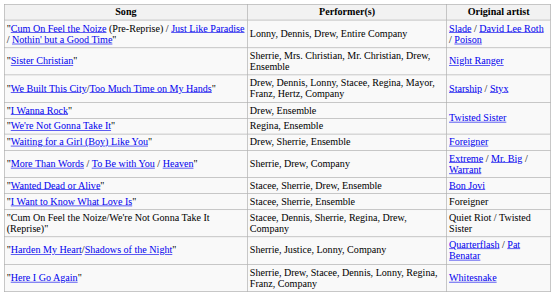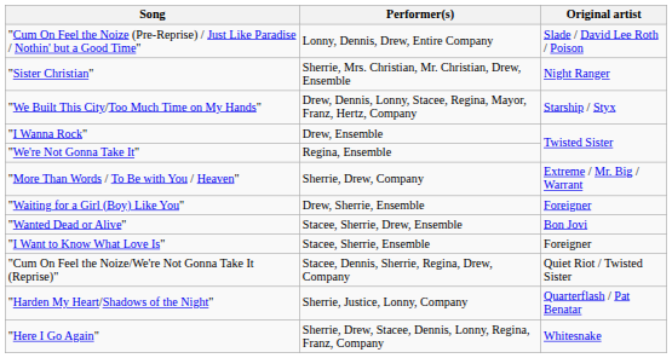rows swapped: "More Than Words / To Be with You / Heaven" <-> "Waiting for a Girl (Boy) Like You"
